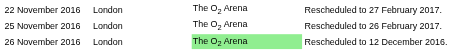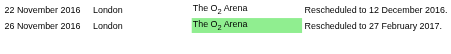22 November 2016 | column 4: Rescheduled to 27 February 2017. -> Rescheduled to 12 December 2016.
- row: 25 November 2016 | London | The O2 Arena | Rescheduled to 26 February 2017.
26 November 2016 | column 4: Rescheduled to 12 December 2016. -> Rescheduled to 27 February 2017.
